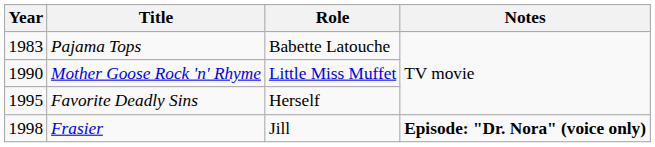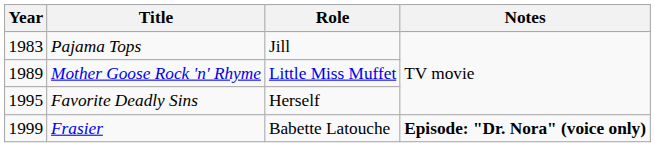Pajama Tops | Role: Babette Latouche -> Jill
Mother Goose Rock 'n' Rhyme | Year: 1990 -> 1989
Frasier | Year: 1998 -> 1999
Frasier | Role: Jill -> Babette Latouche
